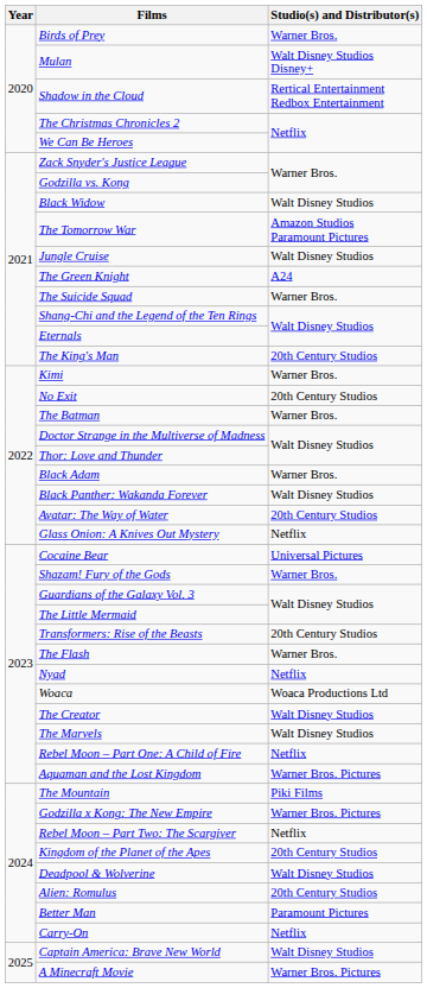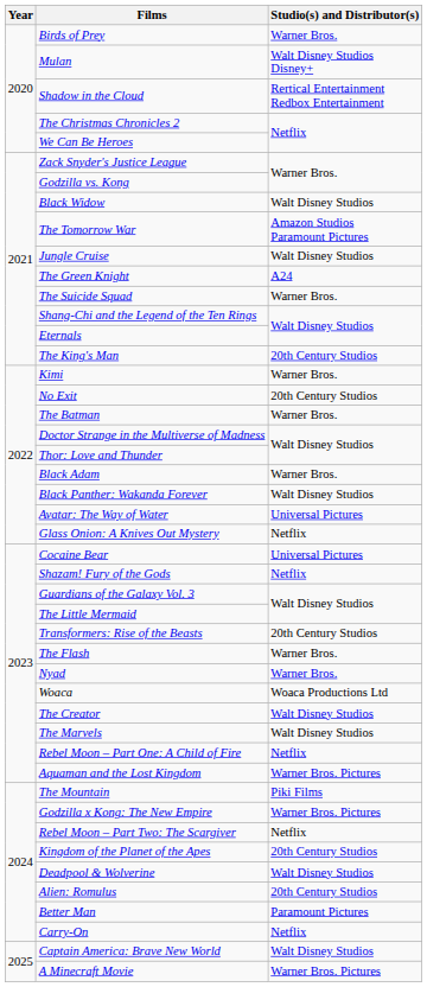Avatar: The Way of Water | Studio(s) and Distributor(s): 20th Century Studios -> Universal Pictures
Shazam! Fury of the Gods | Studio(s) and Distributor(s): Warner Bros. -> Netflix
Nyad | Studio(s) and Distributor(s): Netflix -> Warner Bros.
